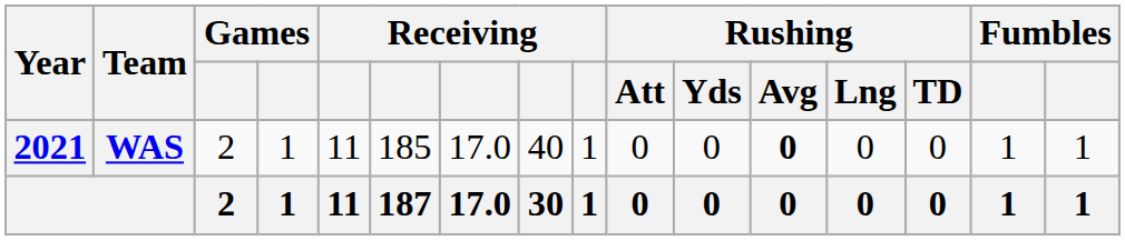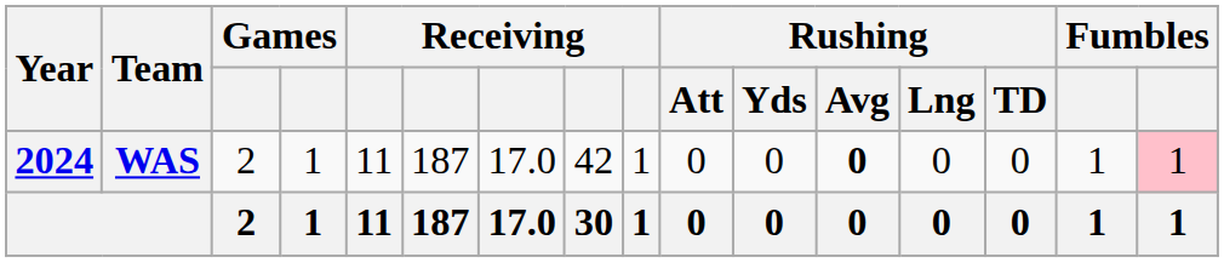WAS | Year: 2021 -> 2024
WAS | column 6: 185 -> 187
WAS | column 8: 40 -> 42
WAS | column 16: no background -> pink background
